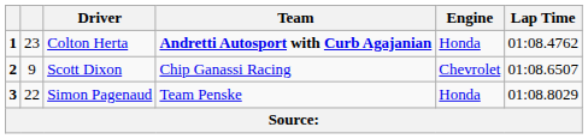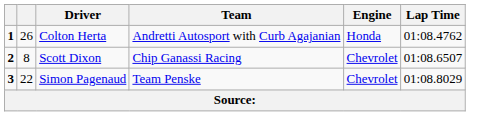Colton Herta | column 2: 23 -> 26
Colton Herta | Team: bold -> normal
Scott Dixon | column 2: 9 -> 8
Simon Pagenaud | Engine: Honda -> Chevrolet
